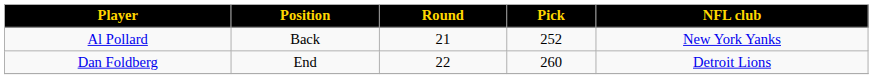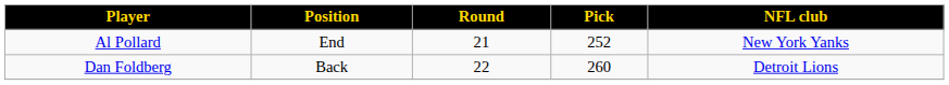Al Pollard | Position: Back -> End
Dan Foldberg | Position: End -> Back
